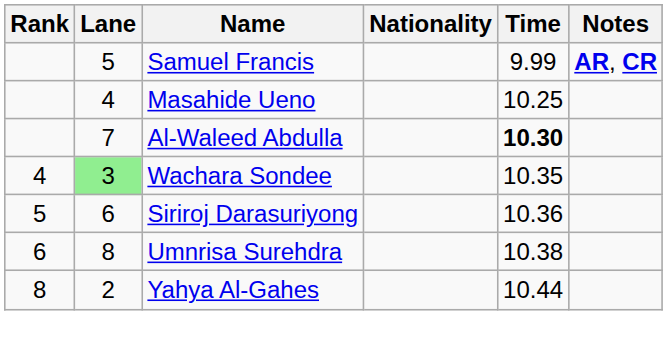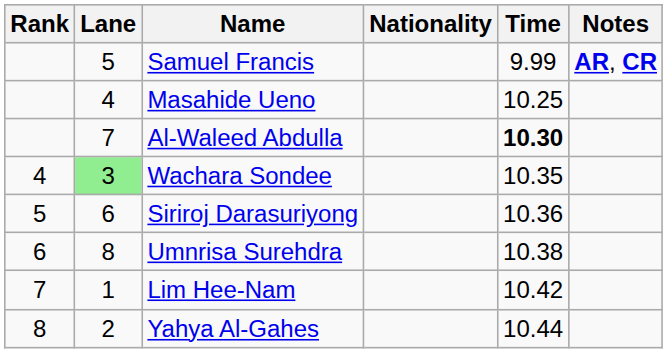+ row: 7 | 1 | Lim Hee-Nam | 10.42
